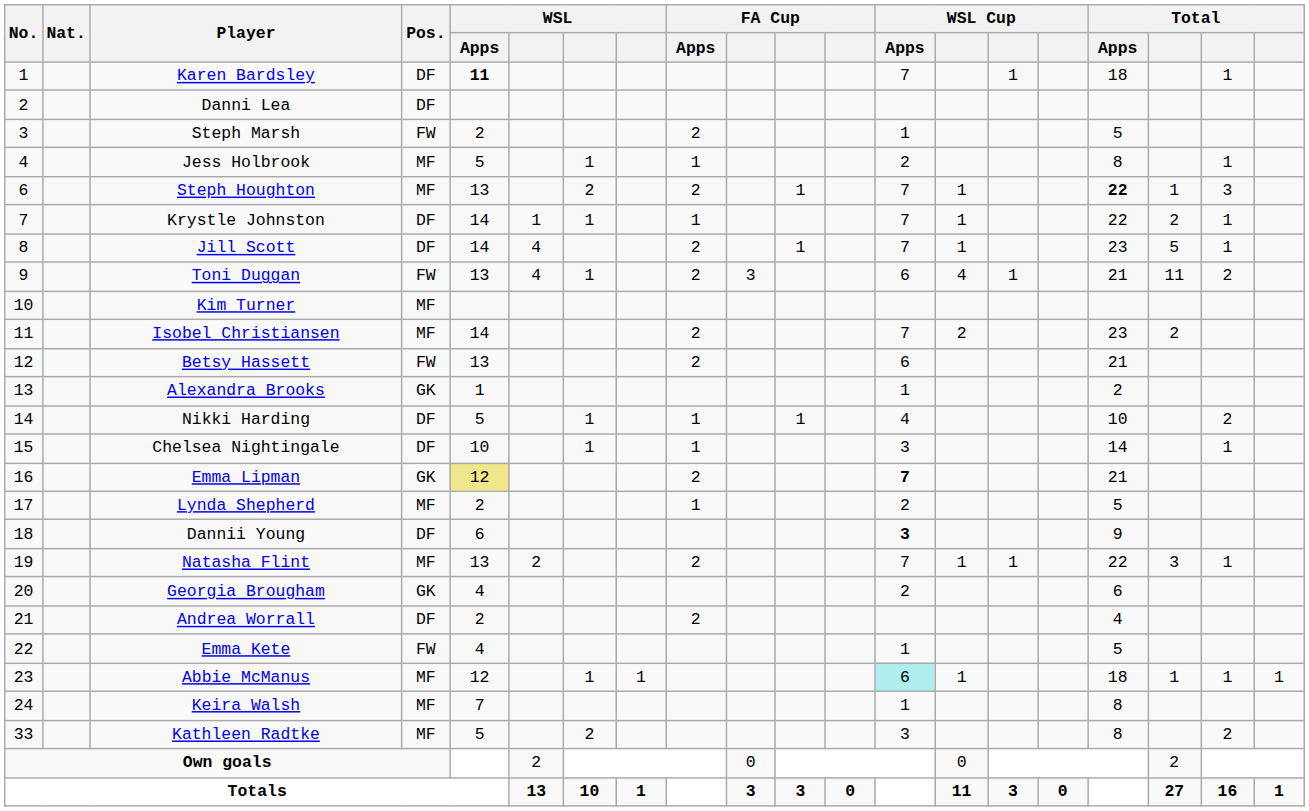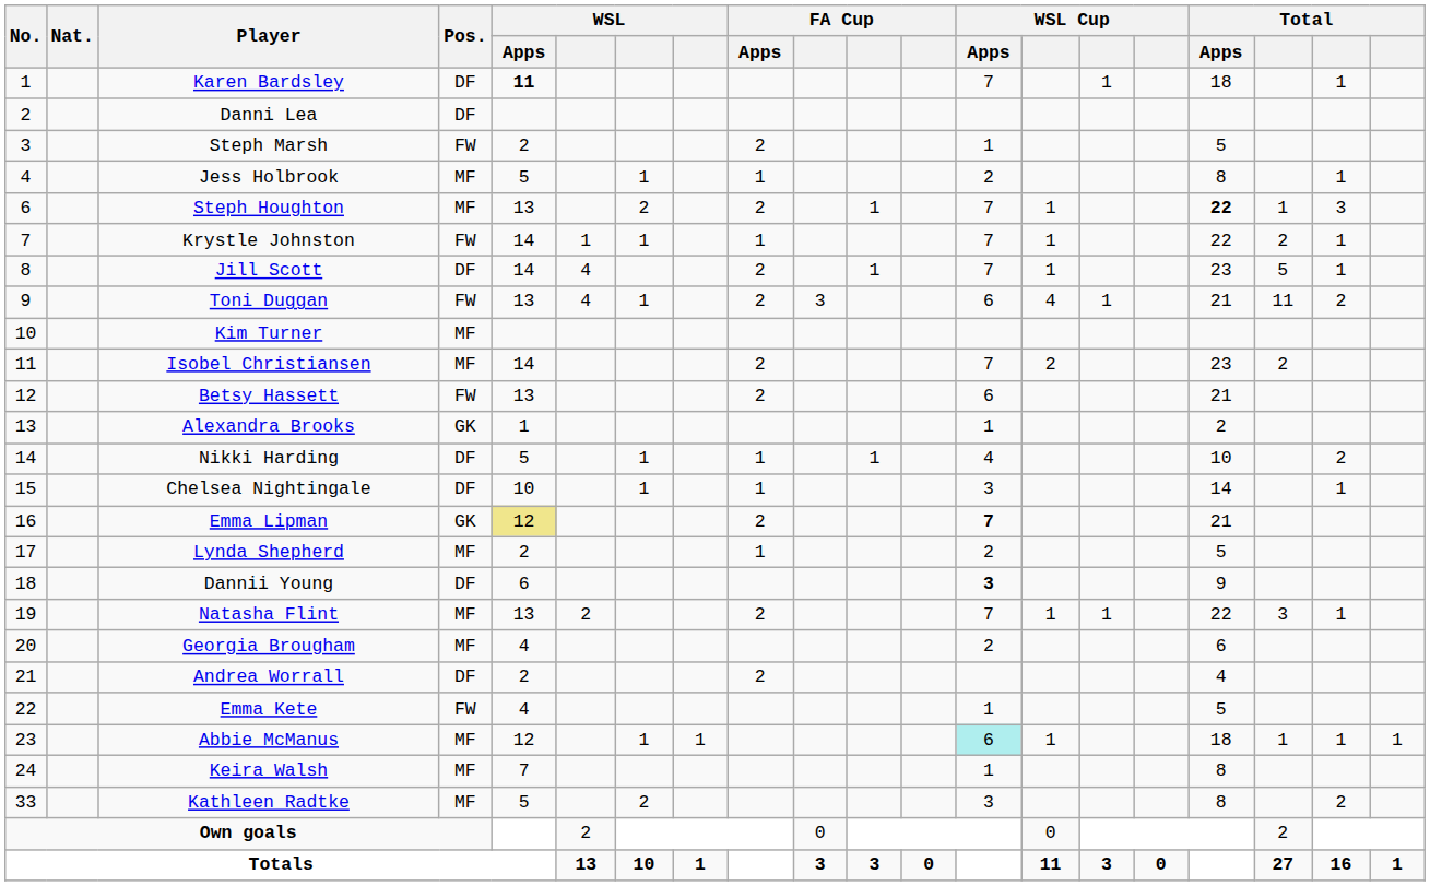Krystle Johnston | Pos.: DF -> FW
Georgia Brougham | Pos.: GK -> MF
